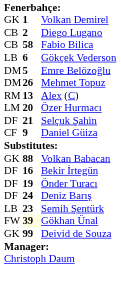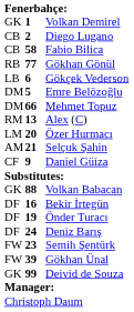+ row: RB | 77 | Gökhan Gönül
Mehmet Topuz | column 2: 26 -> 66
Selçuk Şahin | column 1: DF -> AM
Semih Şentürk | column 1: LB -> FW
Gökhan Ünal | column 2: lightyellow background -> no background
